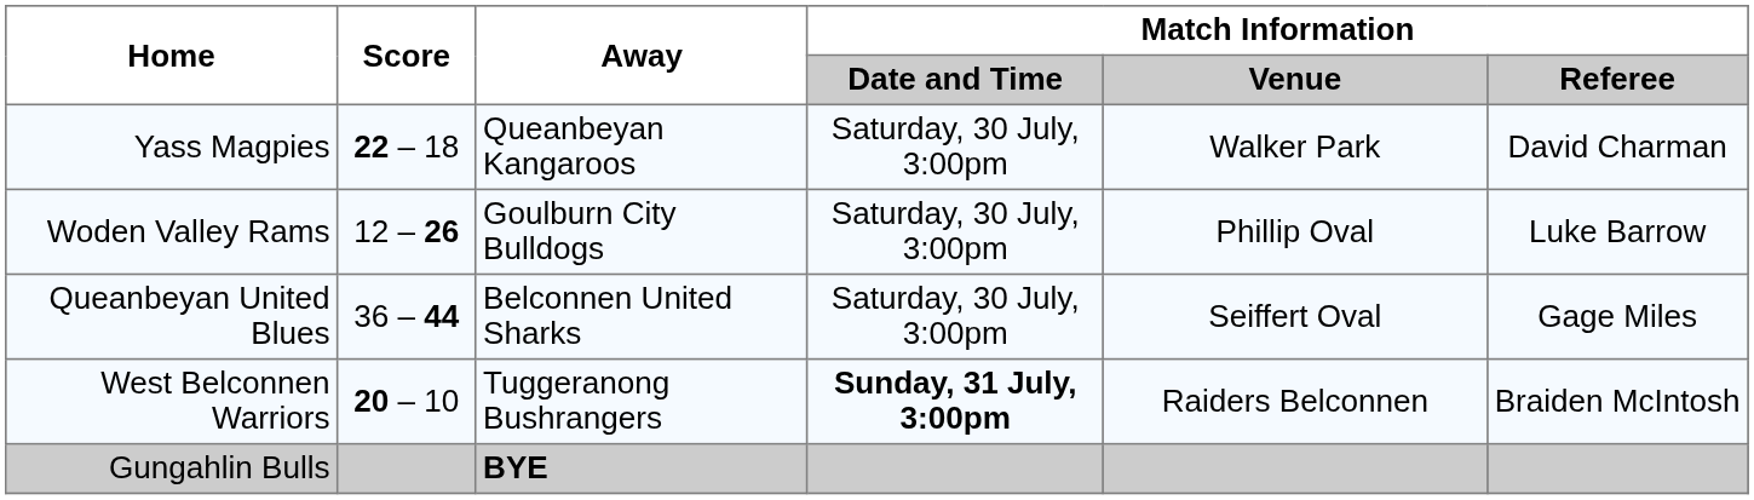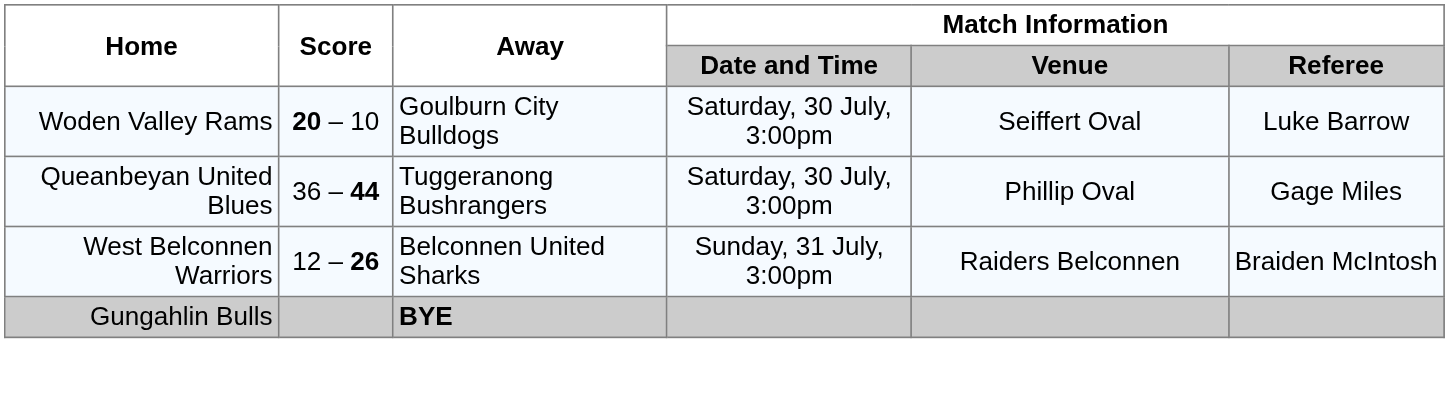- row: Yass Magpies | 22 – 18 | Queanbeyan Kangaroos | Saturday, 30 July, 3:00pm | Walker Park | David Charman
Woden Valley Rams | Score: 12 – 26 -> 20 – 10
Woden Valley Rams | Match Information / Venue: Phillip Oval -> Seiffert Oval
Queanbeyan United Blues | Away: Belconnen United Sharks -> Tuggeranong Bushrangers
Queanbeyan United Blues | Match Information / Venue: Seiffert Oval -> Phillip Oval
West Belconnen Warriors | Score: 20 – 10 -> 12 – 26
West Belconnen Warriors | Away: Tuggeranong Bushrangers -> Belconnen United Sharks
West Belconnen Warriors | Match Information / Date and Time: bold -> normal
